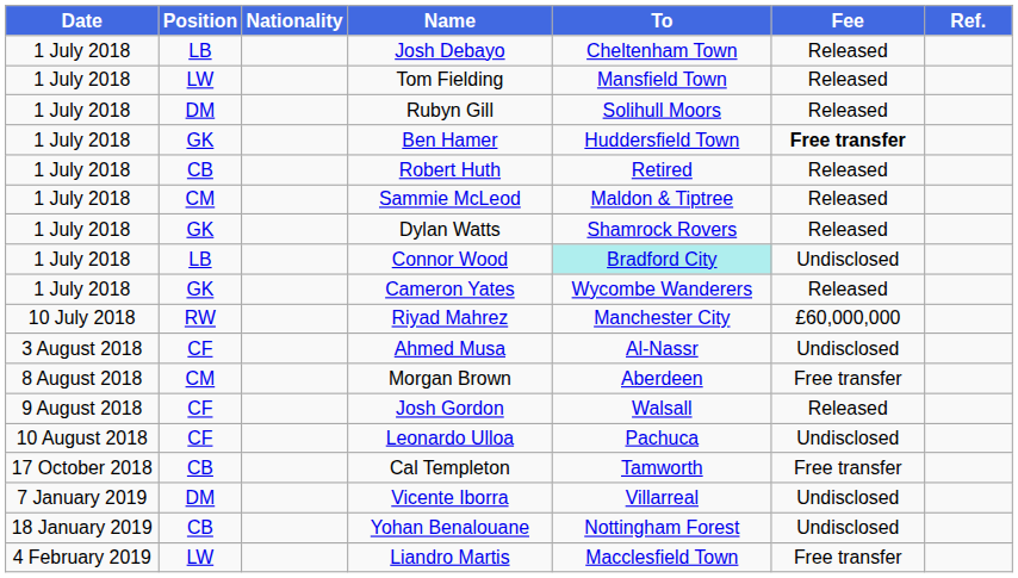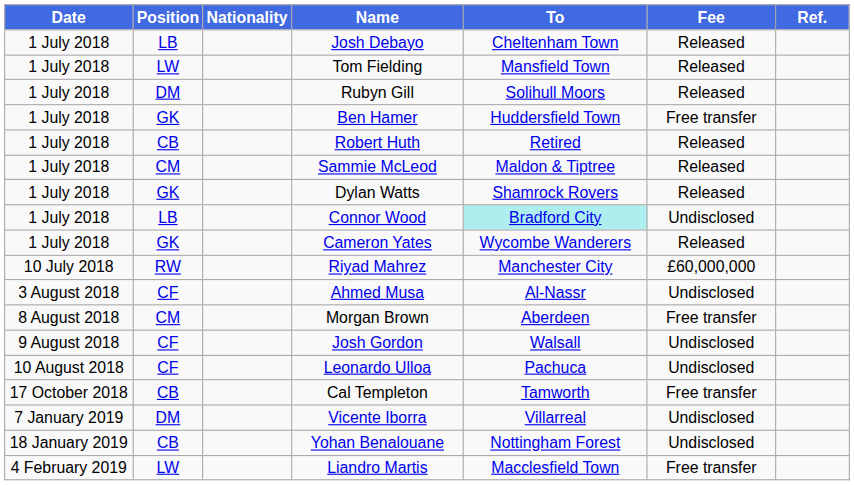Ben Hamer | Fee: bold -> normal
Josh Gordon | Fee: Released -> Undisclosed
